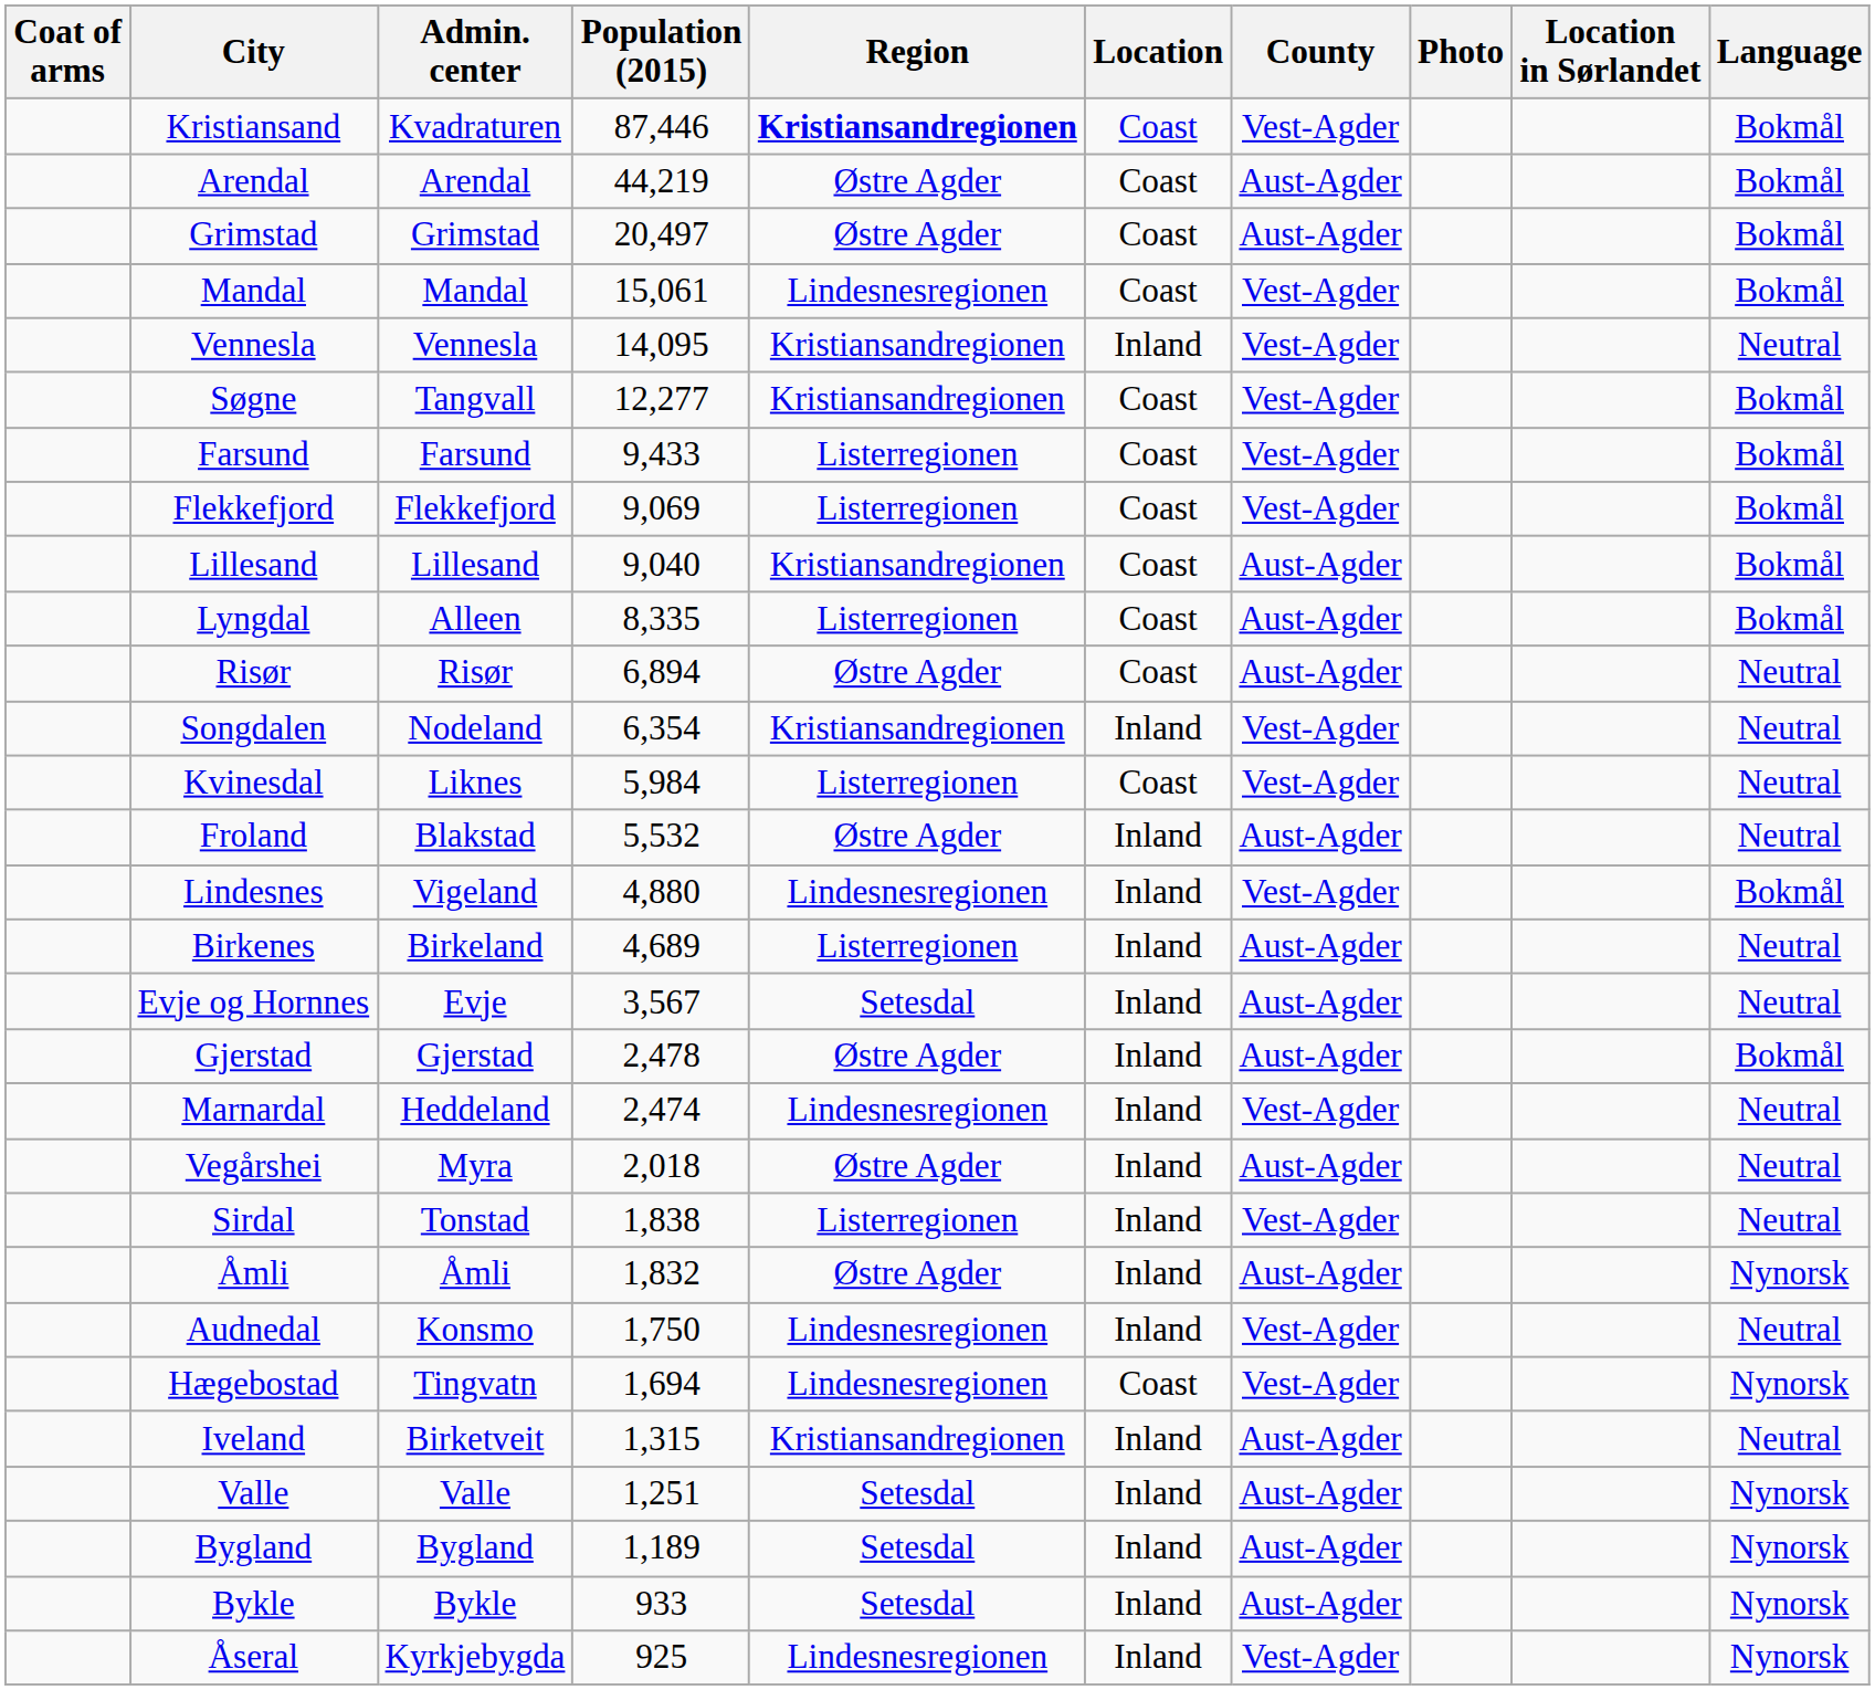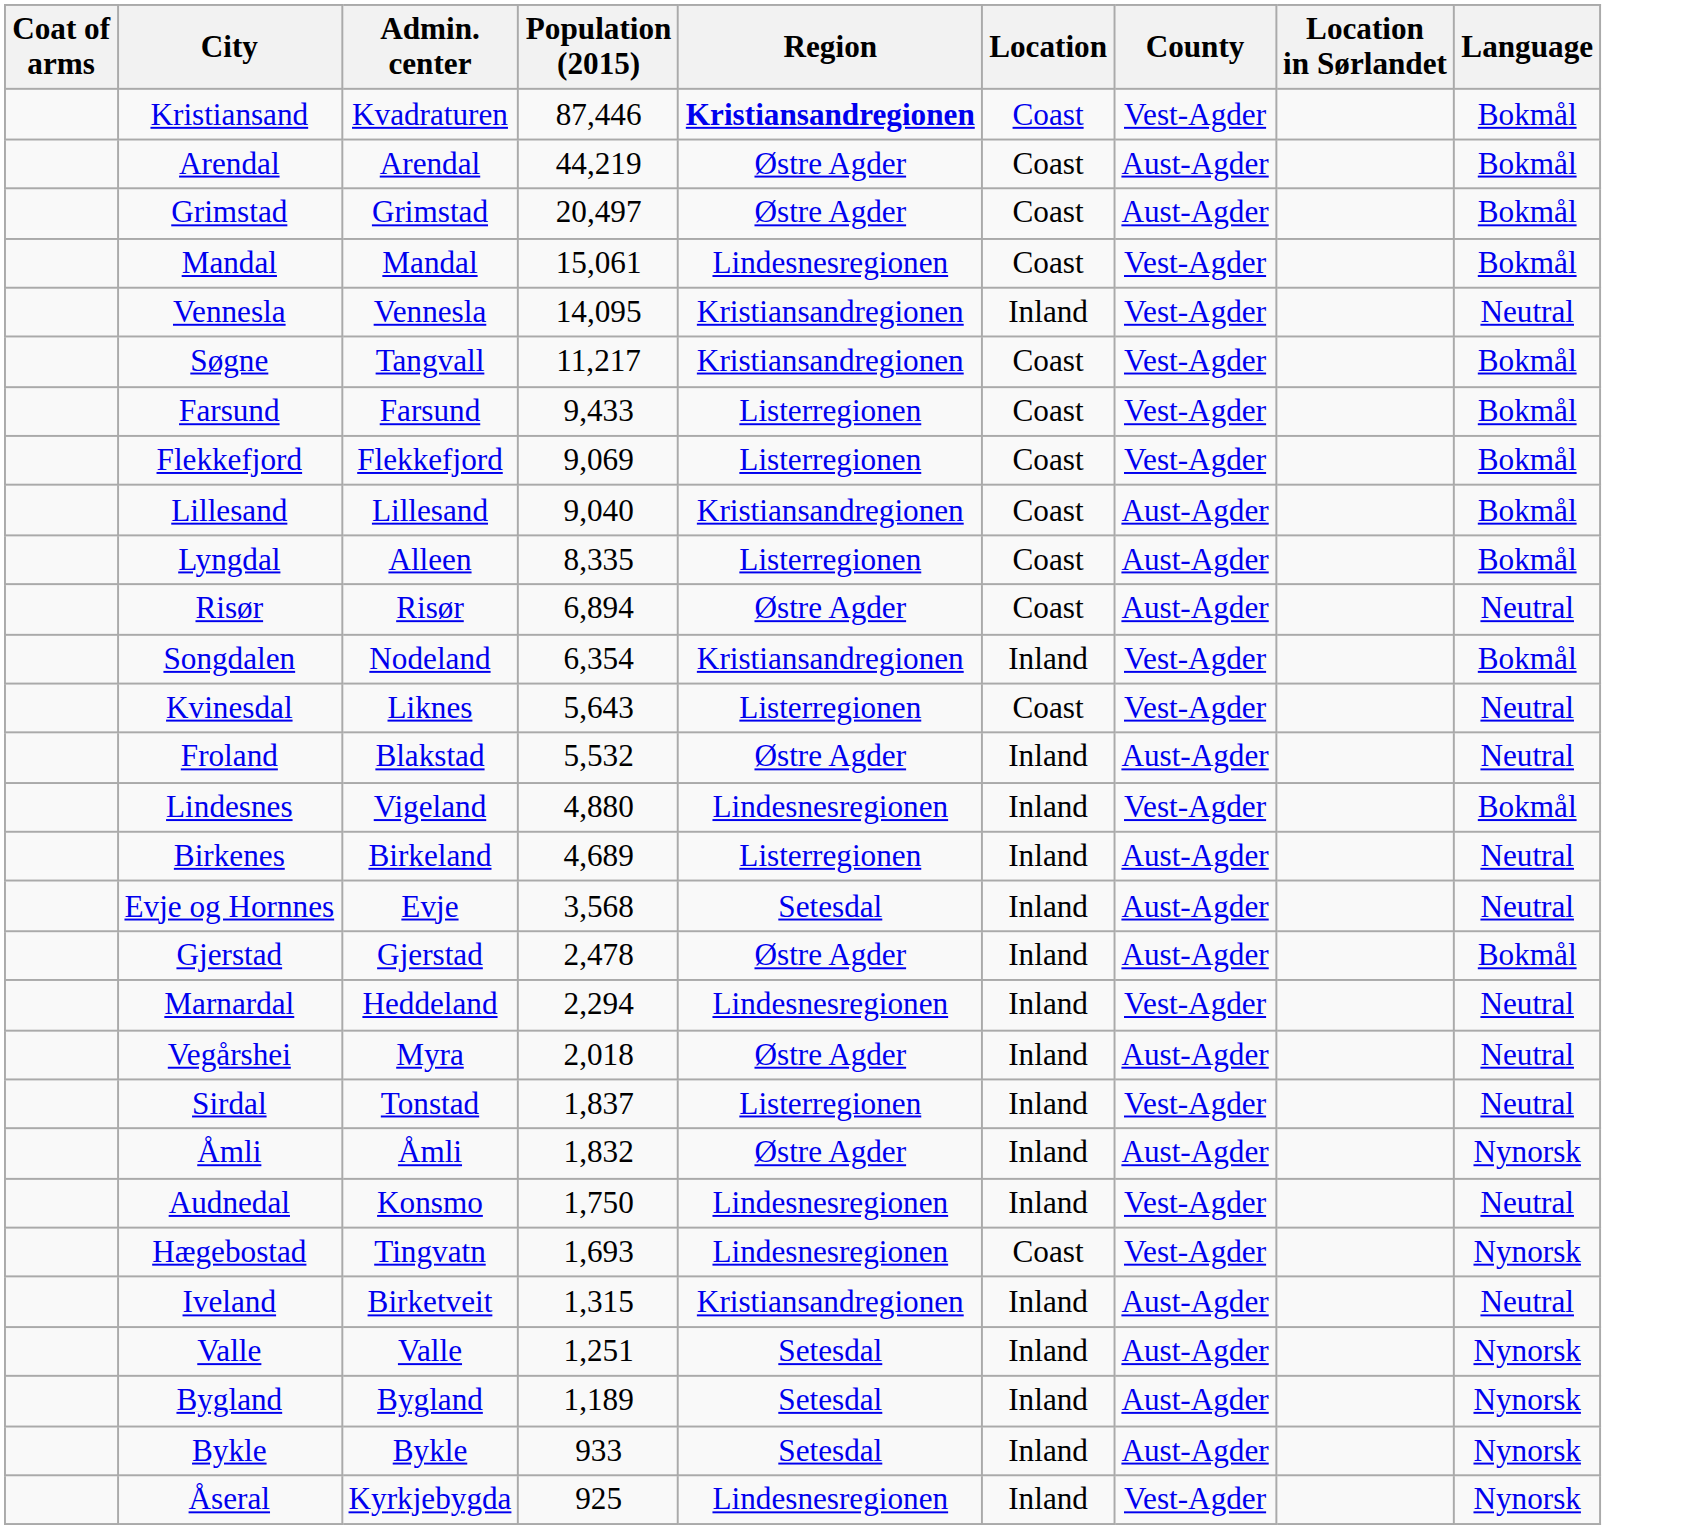- column: Photo
Søgne | Population (2015): 12,277 -> 11,217
Songdalen | Language: Neutral -> Bokmål
Kvinesdal | Population (2015): 5,984 -> 5,643
Evje og Hornnes | Population (2015): 3,567 -> 3,568
Marnardal | Population (2015): 2,474 -> 2,294
Sirdal | Population (2015): 1,838 -> 1,837
Hægebostad | Population (2015): 1,694 -> 1,693
